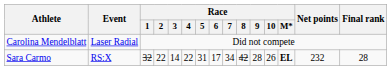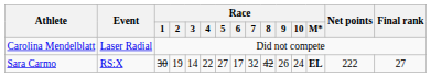Sara Carmo | Race / 1: 32 -> 30
Sara Carmo | Race / 2: 22 -> 19
Sara Carmo | Race / 5: 31 -> 27
Sara Carmo | Race / 7: 34 -> 32
Sara Carmo | Race / 9: 28 -> 26
Sara Carmo | Race / 10: 26 -> 24
Sara Carmo | Net points: 232 -> 222
Sara Carmo | Final rank: 28 -> 27
